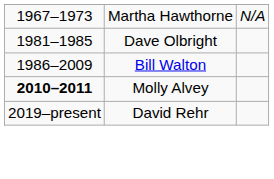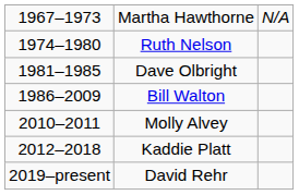+ row: 1974–1980 | Ruth Nelson
Molly Alvey | column 1: bold -> normal
+ row: 2012–2018 | Kaddie Platt
